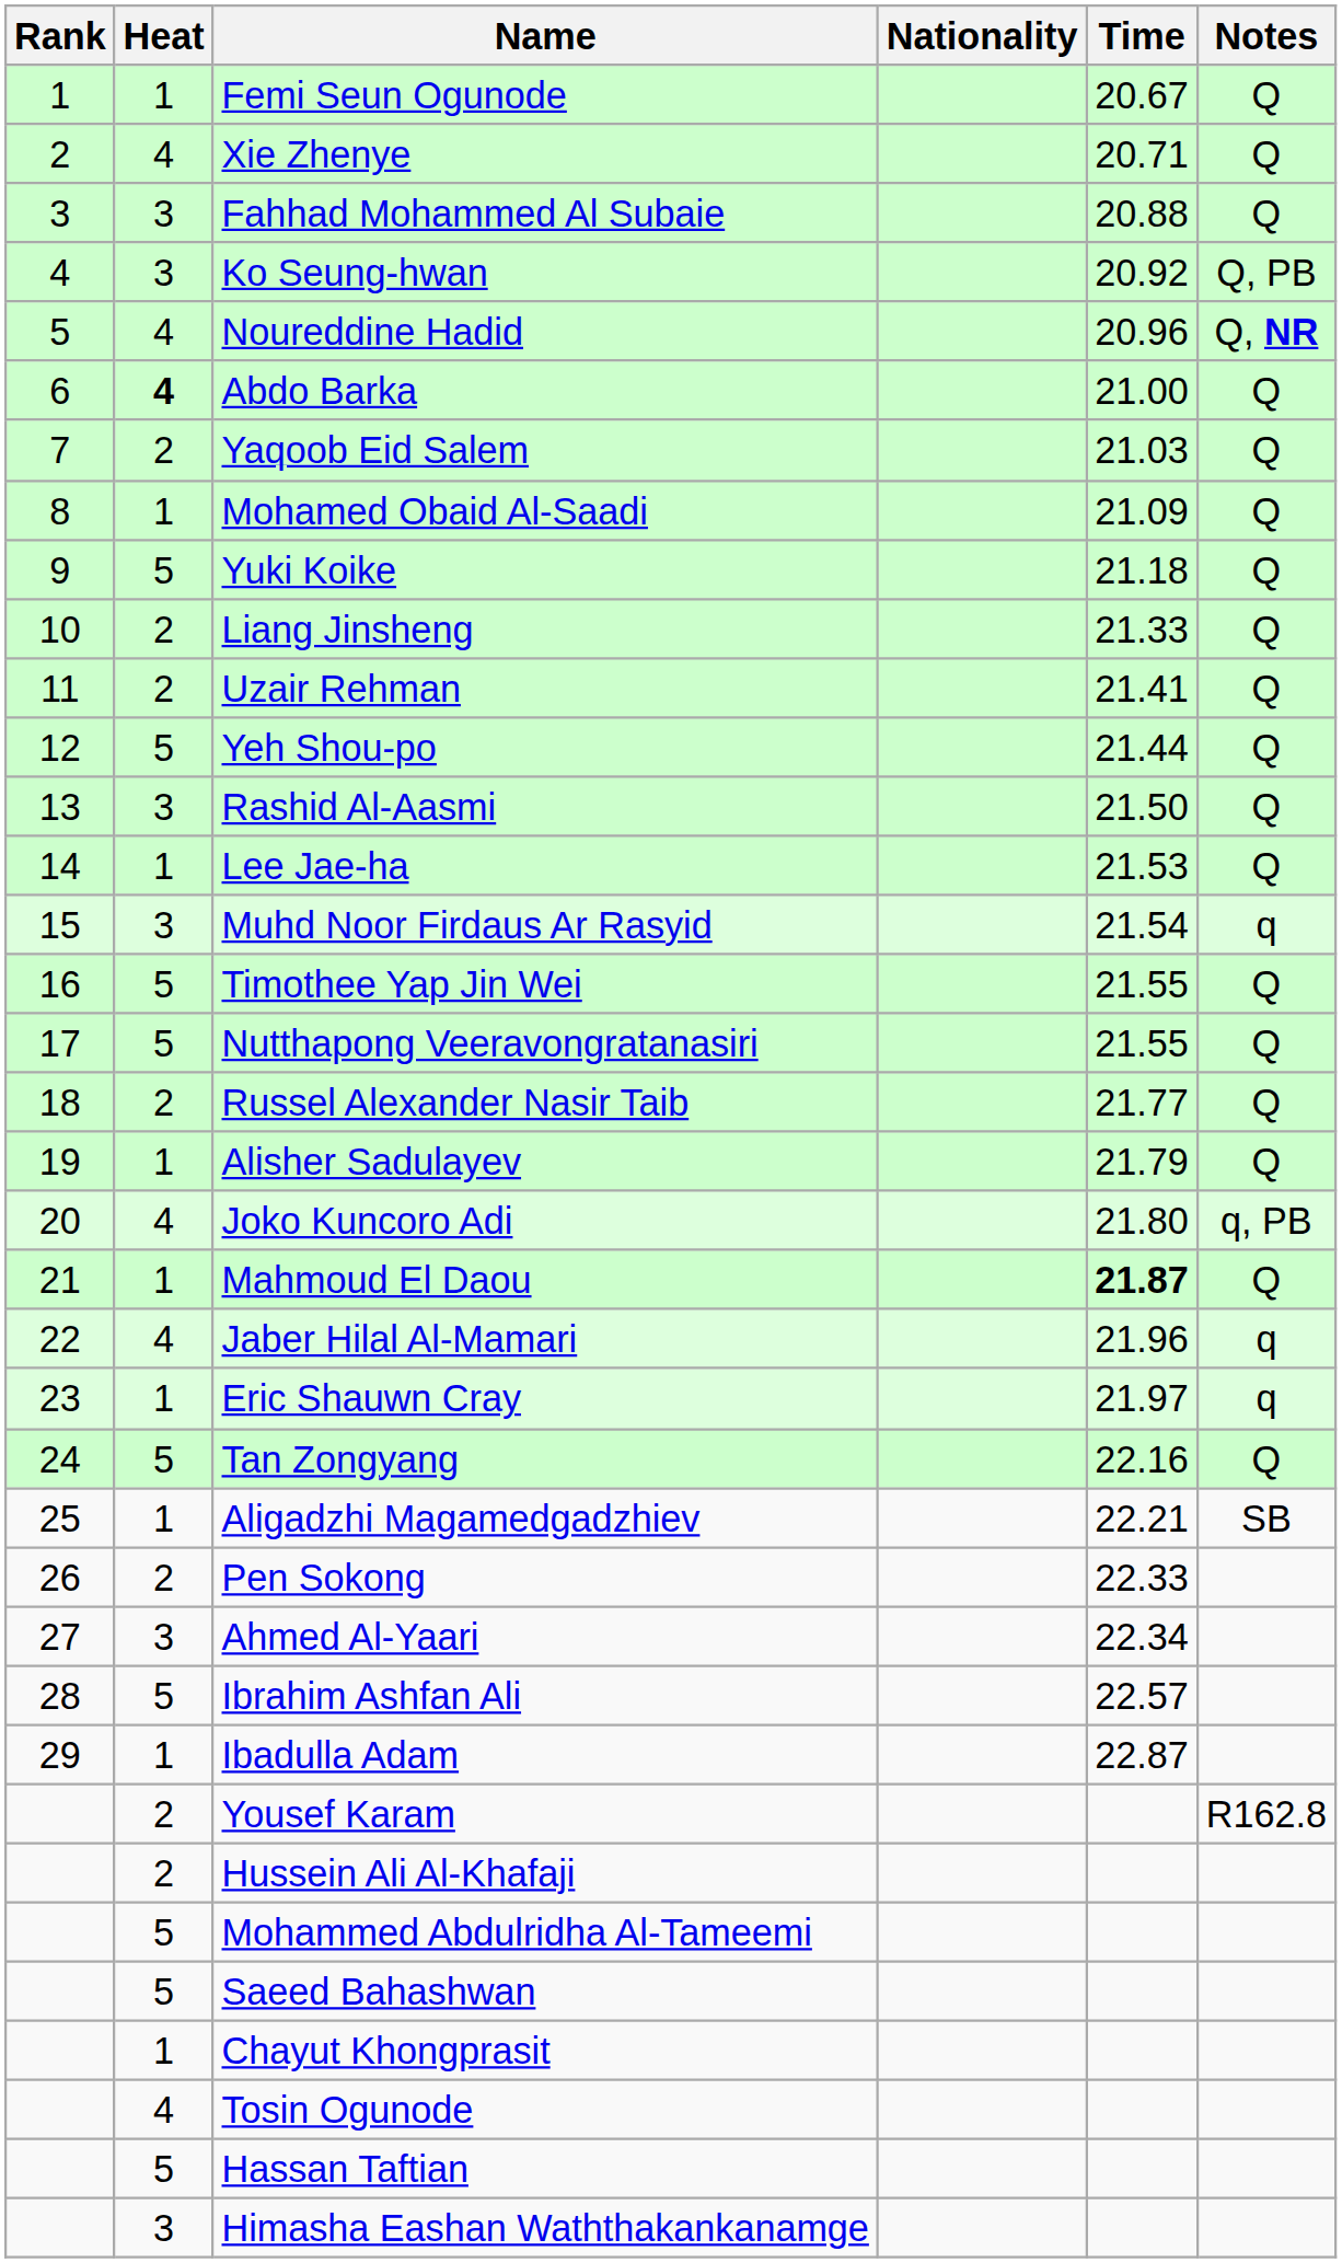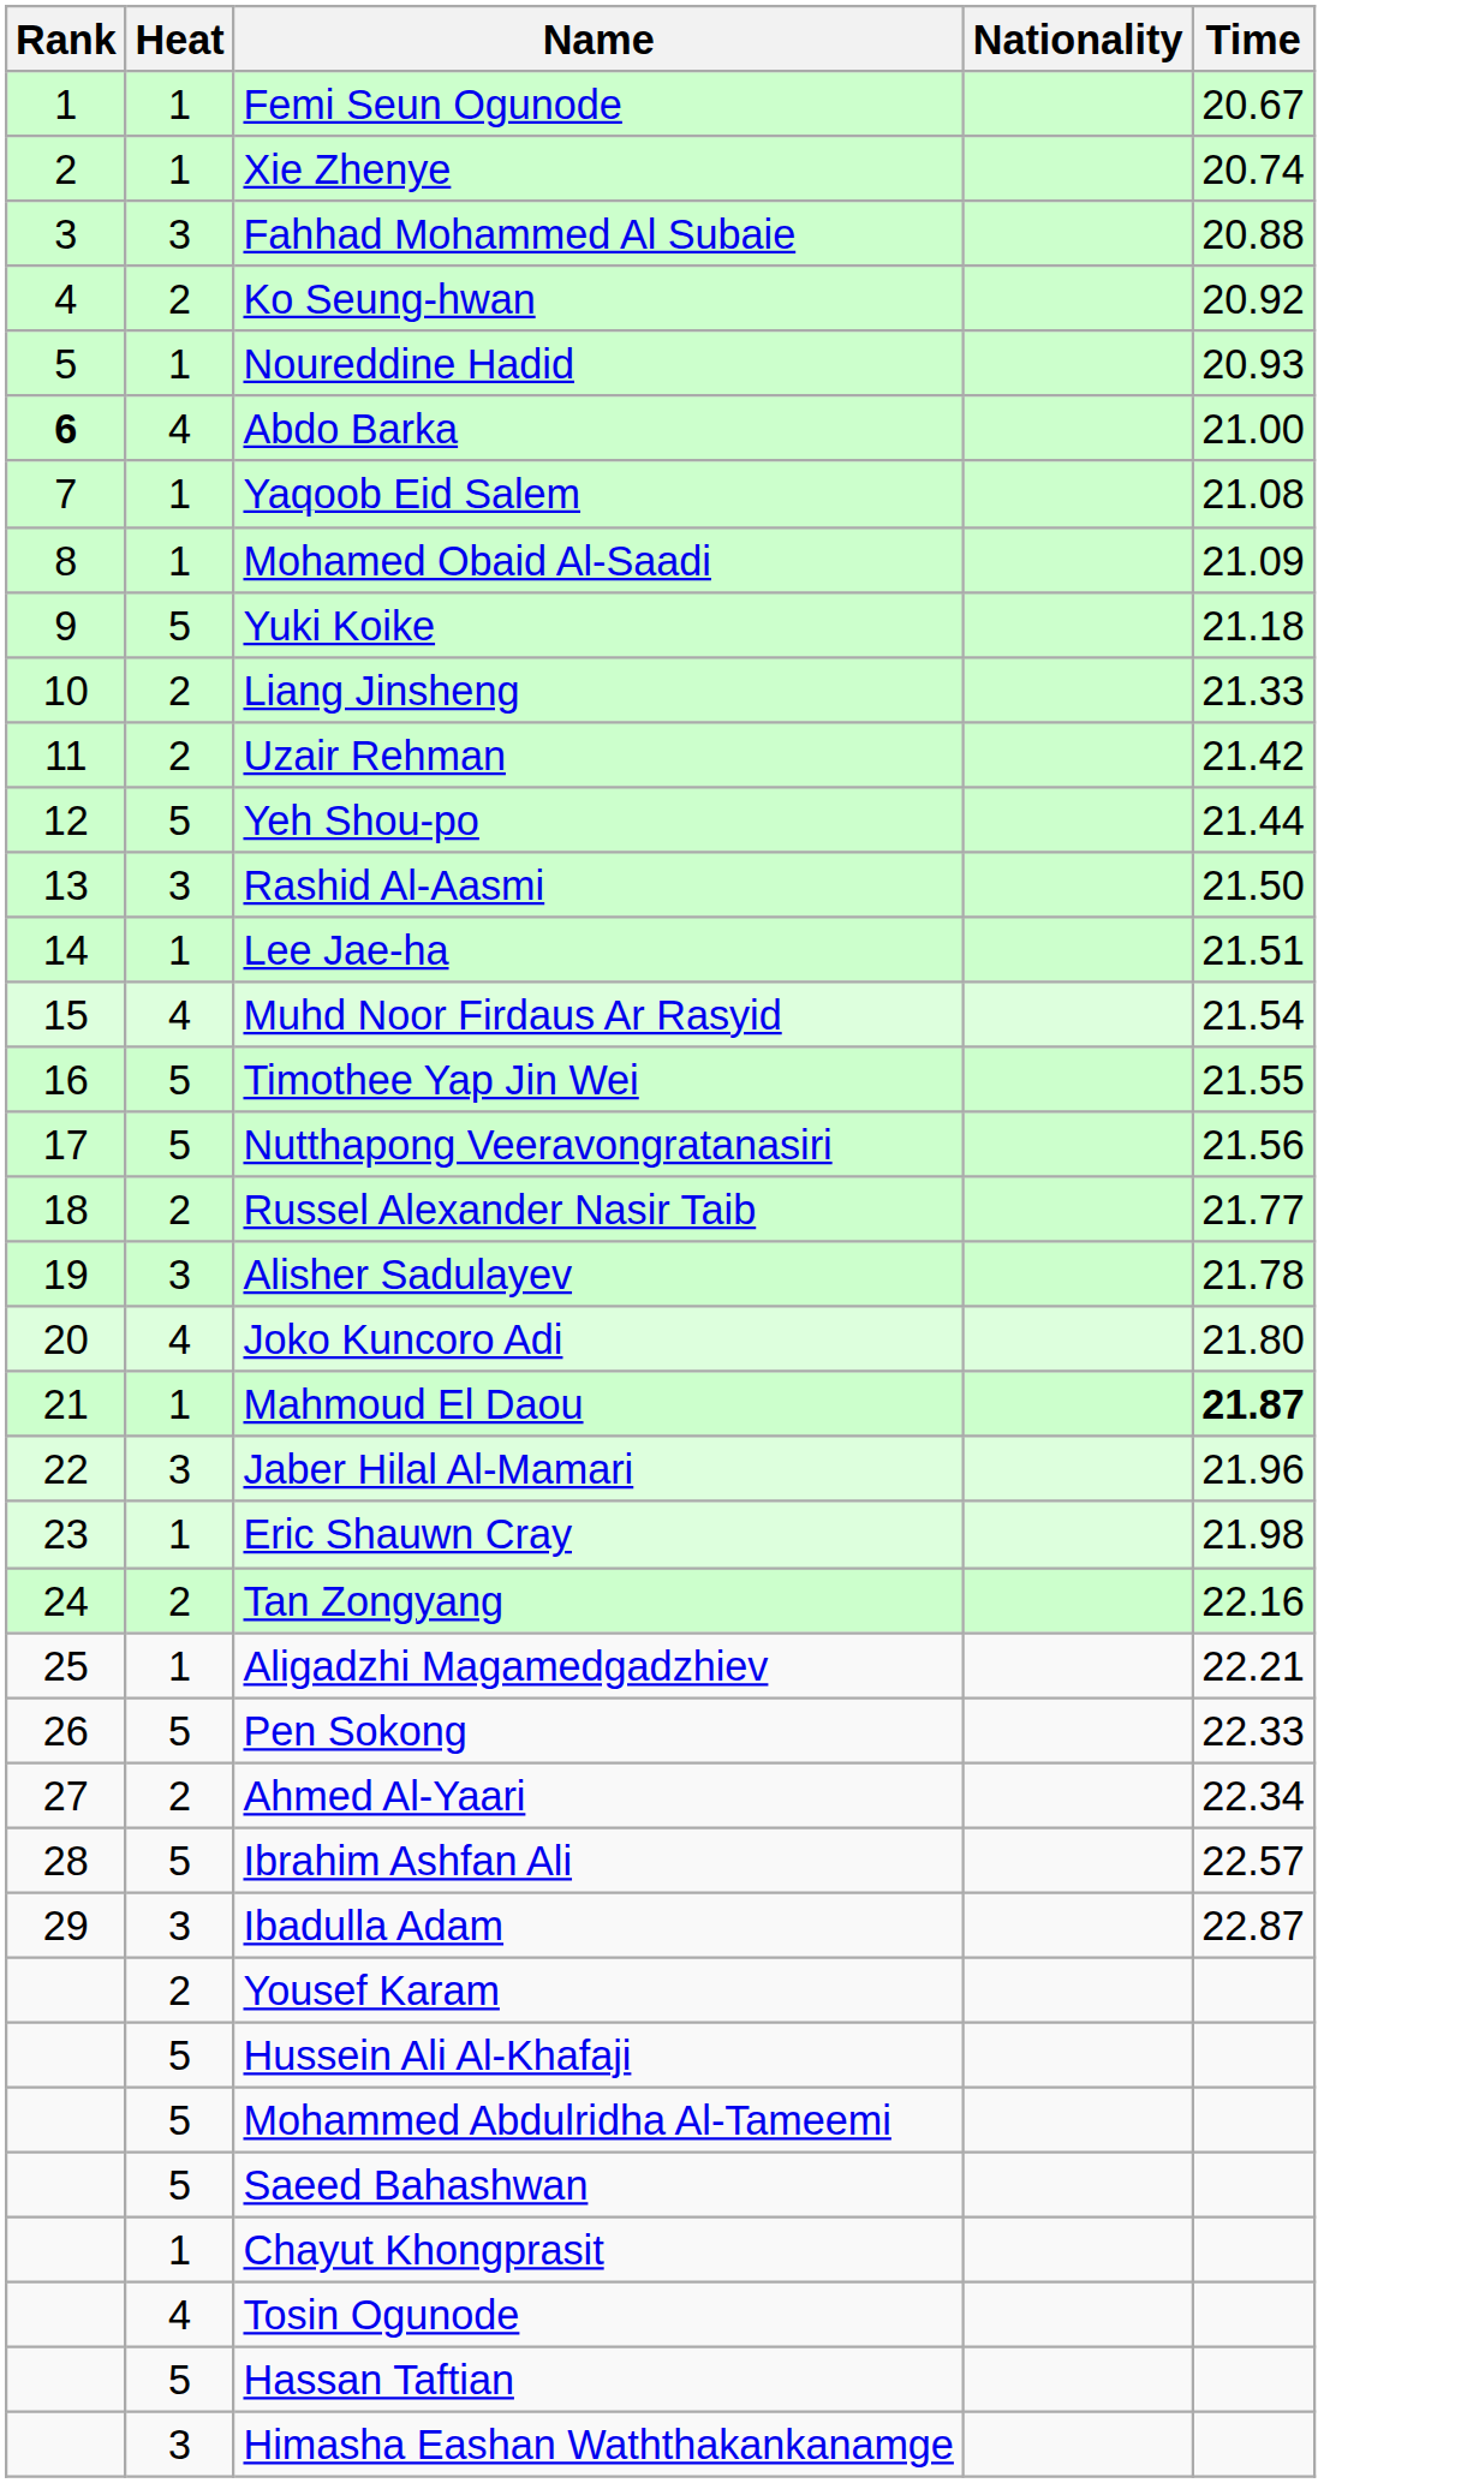- column: Notes | Q | Q | Q | Q, PB | Q, NR | Q | Q | Q | Q | Q | Q | Q | Q | Q | q | Q | Q | Q | Q | q, PB | Q | q | q | Q | SB | R162.8
Xie Zhenye | Heat: 4 -> 1
Xie Zhenye | Time: 20.71 -> 20.74
Ko Seung-hwan | Heat: 3 -> 2
Noureddine Hadid | Heat: 4 -> 1
Noureddine Hadid | Time: 20.96 -> 20.93
Abdo Barka | Rank: normal -> bold
Abdo Barka | Heat: bold -> normal
Yaqoob Eid Salem | Heat: 2 -> 1
Yaqoob Eid Salem | Time: 21.03 -> 21.08
Uzair Rehman | Time: 21.41 -> 21.42
Lee Jae-ha | Time: 21.53 -> 21.51
Muhd Noor Firdaus Ar Rasyid | Heat: 3 -> 4
Nutthapong Veeravongratanasiri | Time: 21.55 -> 21.56
Alisher Sadulayev | Heat: 1 -> 3
Alisher Sadulayev | Time: 21.79 -> 21.78
Jaber Hilal Al-Mamari | Heat: 4 -> 3
Eric Shauwn Cray | Time: 21.97 -> 21.98
Tan Zongyang | Heat: 5 -> 2
Pen Sokong | Heat: 2 -> 5
Ahmed Al-Yaari | Heat: 3 -> 2
Ibadulla Adam | Heat: 1 -> 3
Hussein Ali Al-Khafaji | Heat: 2 -> 5
